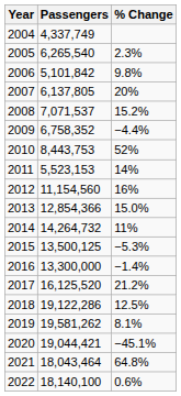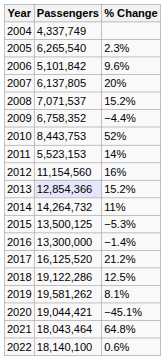2006 | % Change: 9.8% -> 9.6%
2013 | Passengers: no background -> lavender background
2013 | % Change: 15.0% -> 15.2%
